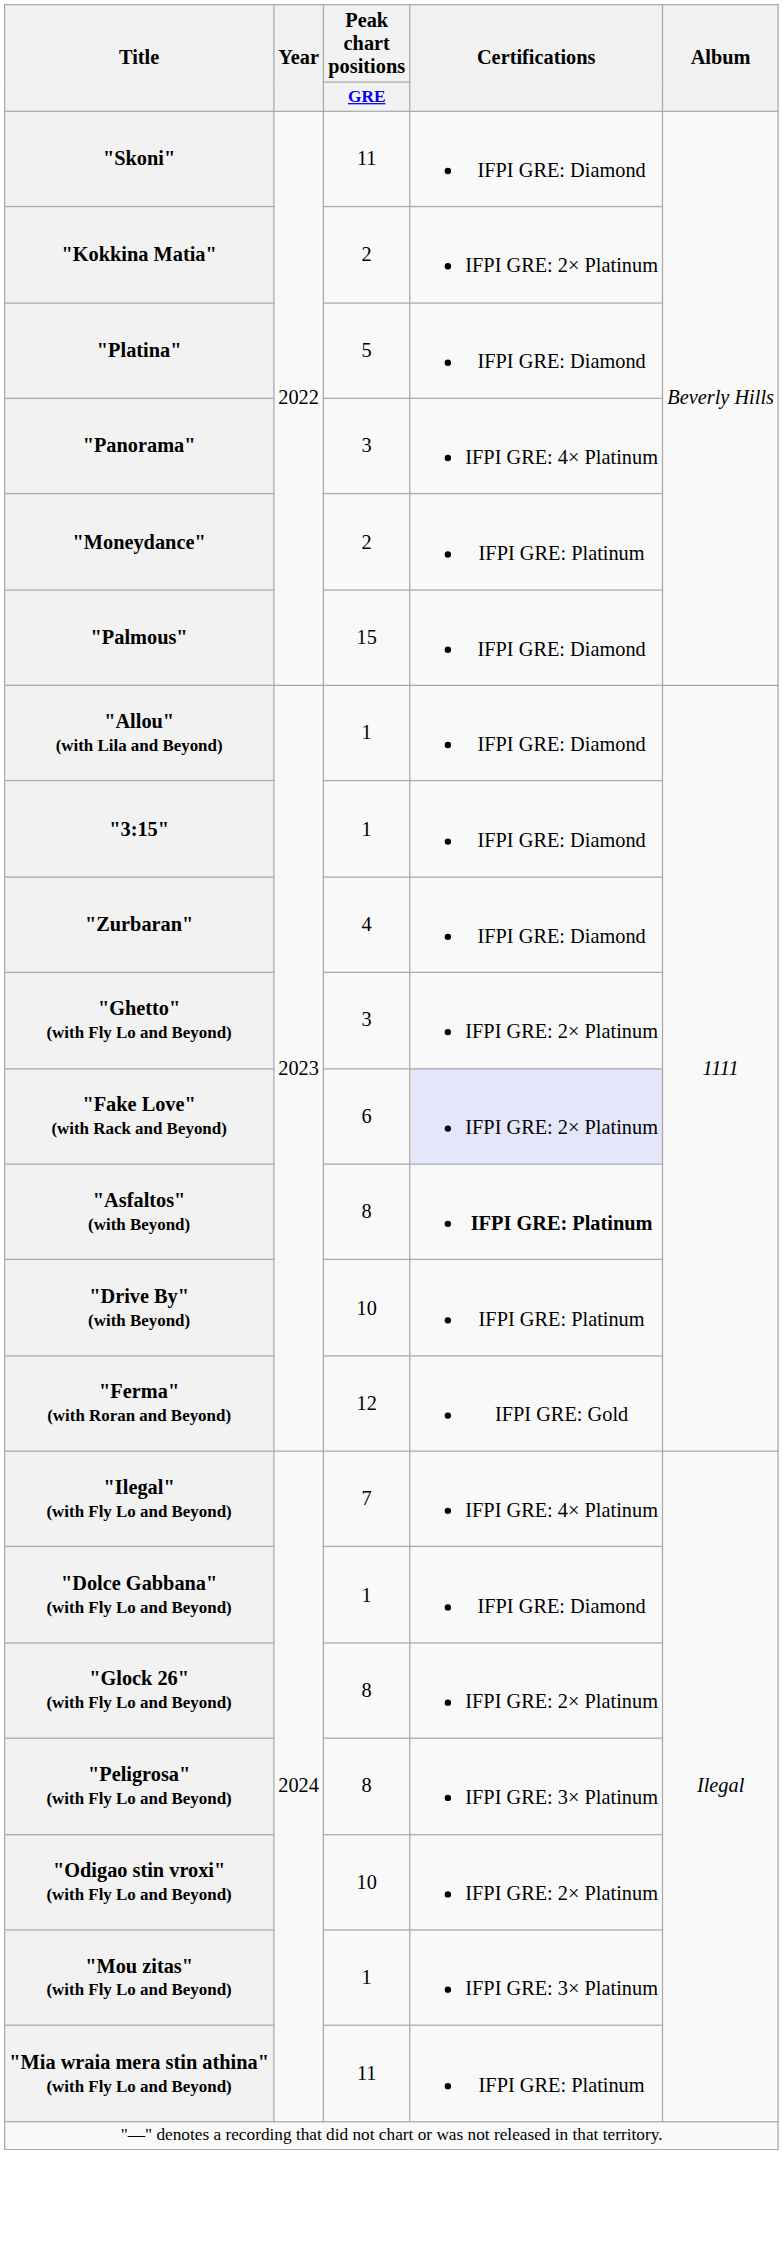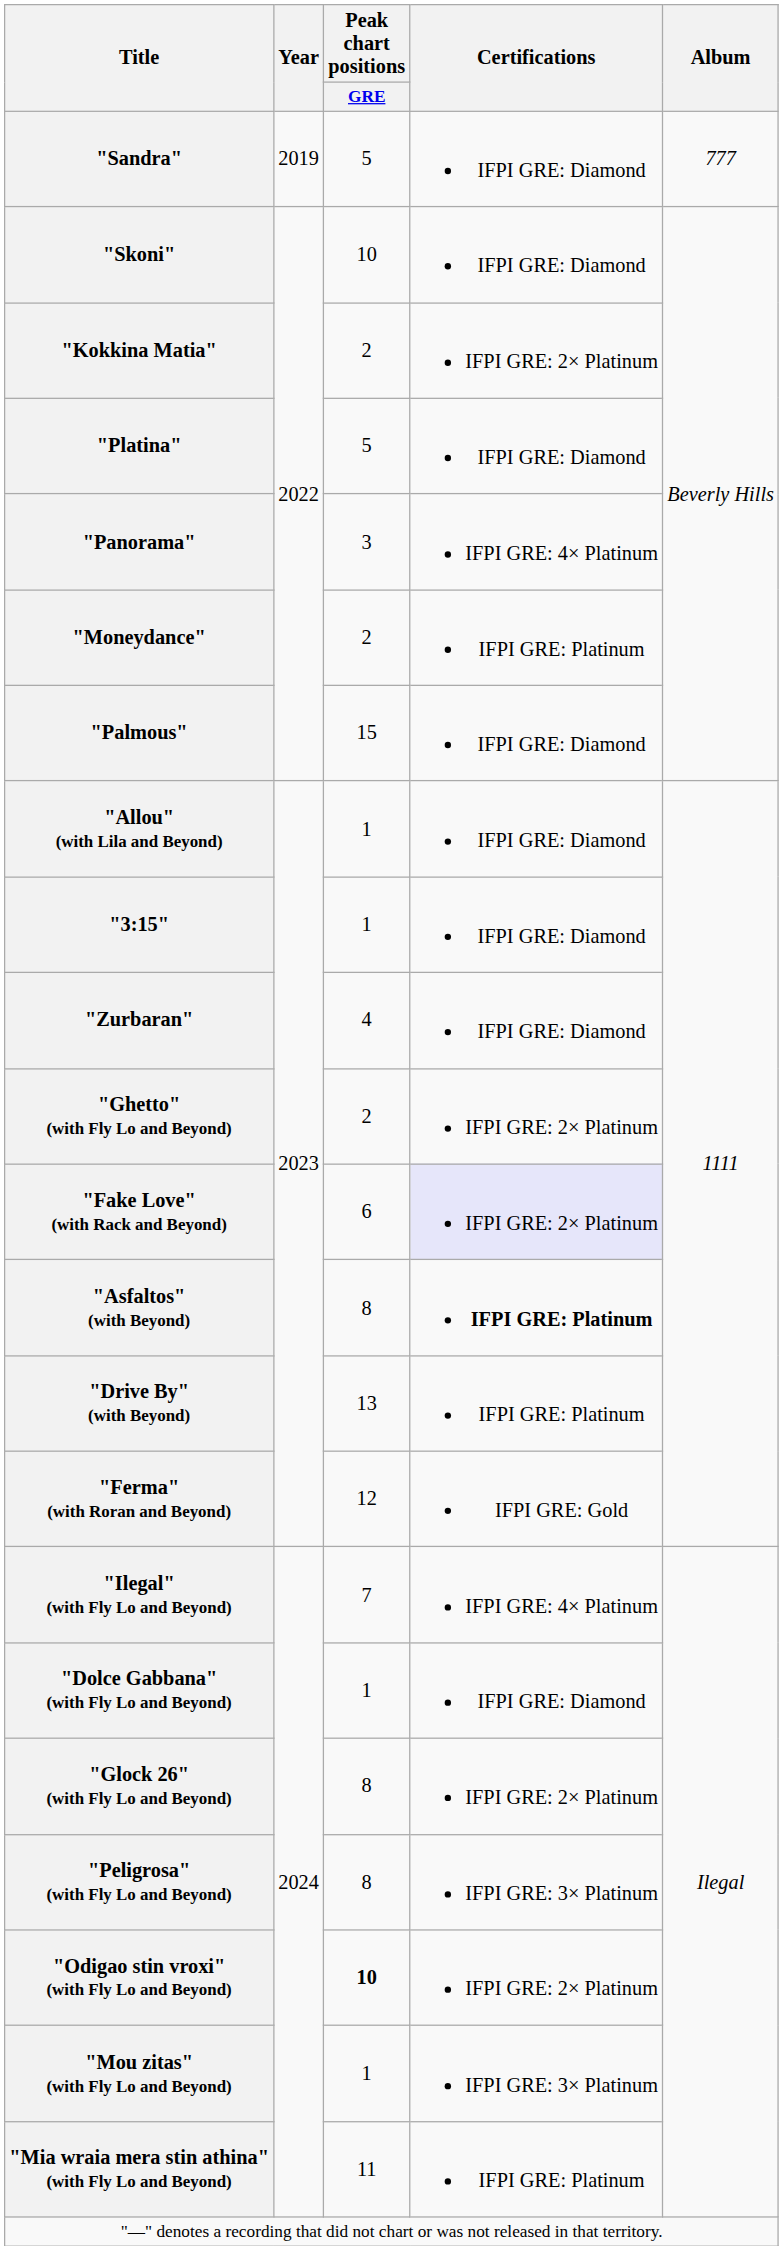+ row: "Sandra" | 2019 | 5 | IFPI GRE: Diamond | 777
"Skoni" | Peak chart positions / GRE: 11 -> 10
"Ghetto" (with Fly Lo and Beyond) | Peak chart positions / GRE: 3 -> 2
"Drive By" (with Beyond) | Peak chart positions / GRE: 10 -> 13
"Odigao stin vroxi" (with Fly Lo and Beyond) | Peak chart positions / GRE: normal -> bold
